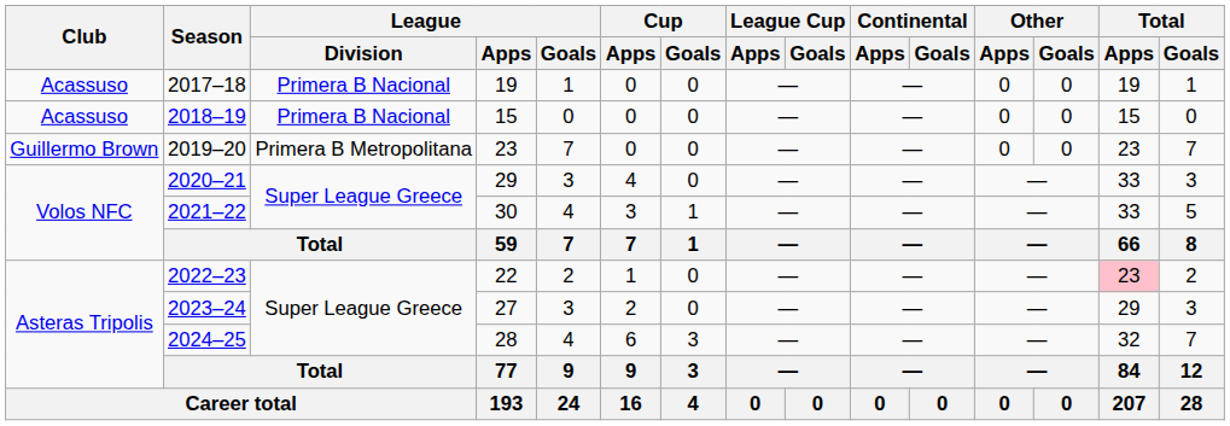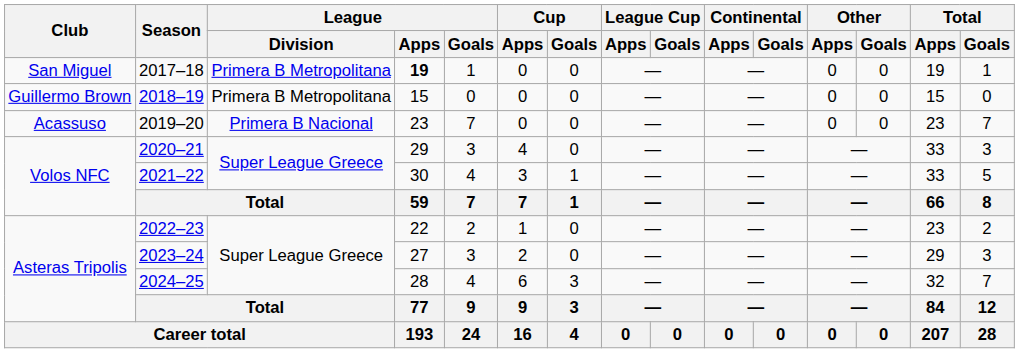2017–18 | Club: Acassuso -> San Miguel
2017–18 | League / Division: Primera B Nacional -> Primera B Metropolitana
2017–18 | League / Apps: normal -> bold
2018–19 | Club: Acassuso -> Guillermo Brown
2018–19 | League / Division: Primera B Nacional -> Primera B Metropolitana
2019–20 | Club: Guillermo Brown -> Acassuso
2019–20 | League / Division: Primera B Metropolitana -> Primera B Nacional
2022–23 | Total / Apps: pink background -> no background
